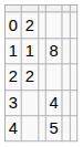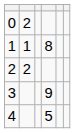3 | column 4: 4 -> 9
